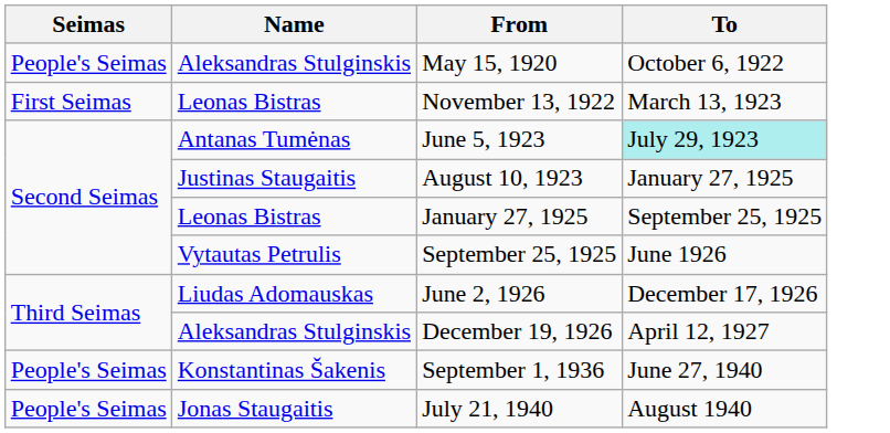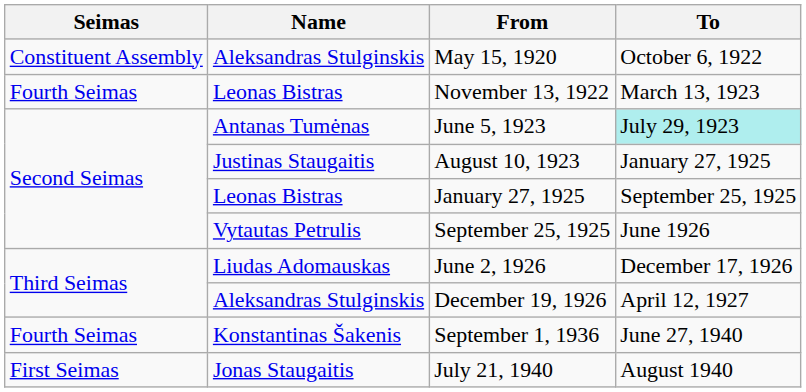May 15, 1920 | Seimas: People's Seimas -> Constituent Assembly
November 13, 1922 | Seimas: First Seimas -> Fourth Seimas
September 1, 1936 | Seimas: People's Seimas -> Fourth Seimas
July 21, 1940 | Seimas: People's Seimas -> First Seimas
